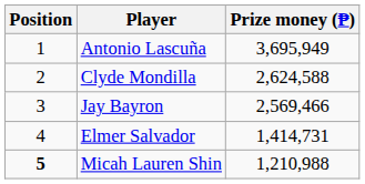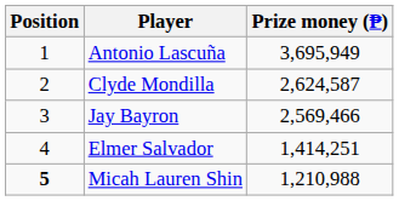Clyde Mondilla | Prize money (₱): 2,624,588 -> 2,624,587
Elmer Salvador | Prize money (₱): 1,414,731 -> 1,414,251
